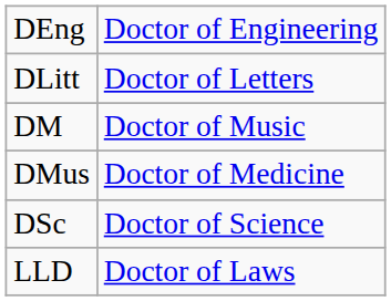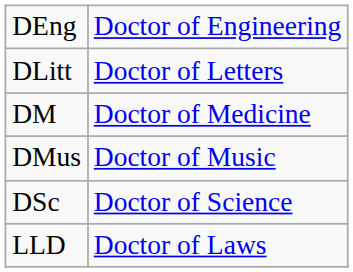DM | column 2: Doctor of Music -> Doctor of Medicine
DMus | column 2: Doctor of Medicine -> Doctor of Music
